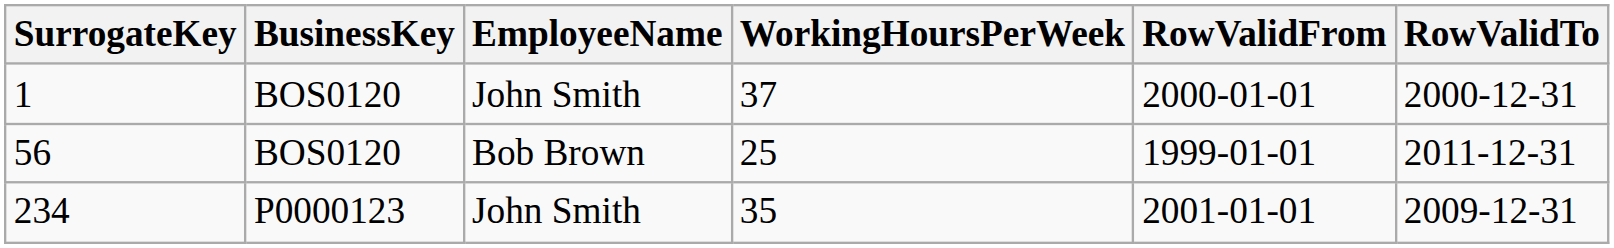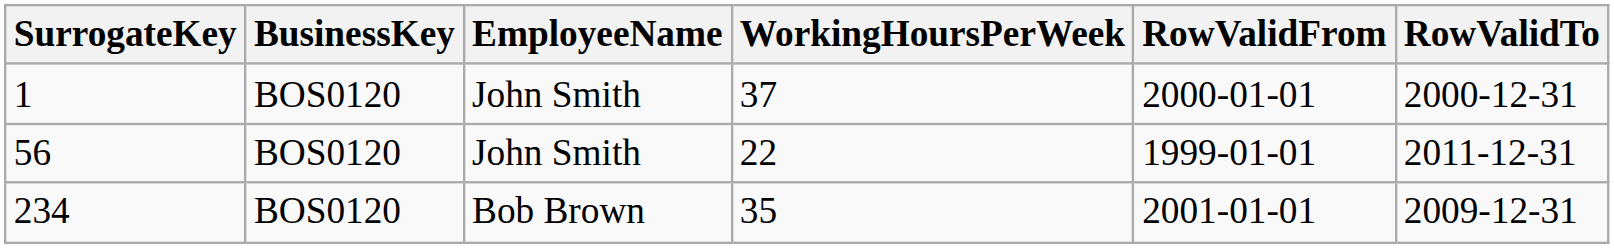56 | EmployeeName: Bob Brown -> John Smith
56 | WorkingHoursPerWeek: 25 -> 22
234 | BusinessKey: P0000123 -> BOS0120
234 | EmployeeName: John Smith -> Bob Brown
